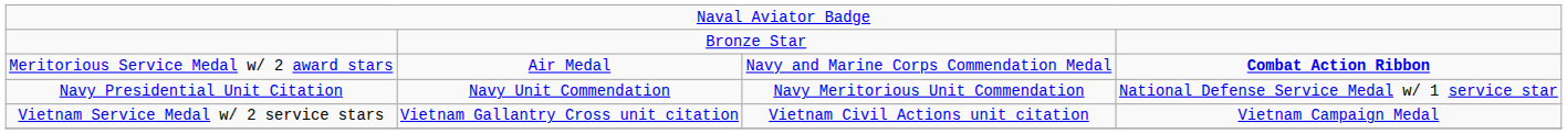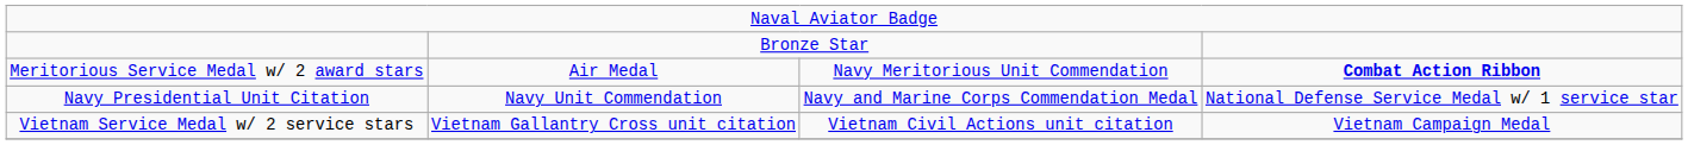Meritorious Service Medal w/ 2 award stars | column 3: Navy and Marine Corps Commendation Medal -> Navy Meritorious Unit Commendation
Navy Presidential Unit Citation | column 3: Navy Meritorious Unit Commendation -> Navy and Marine Corps Commendation Medal
